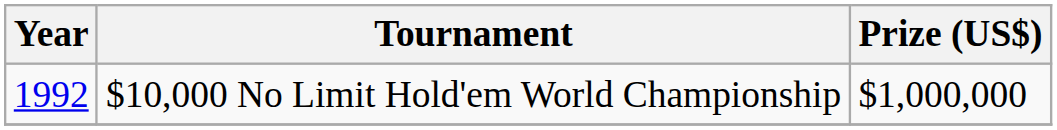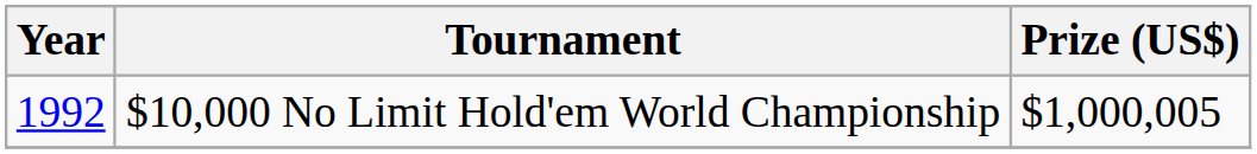$10,000 No Limit Hold'em World Championship | Prize (US$): $1,000,000 -> $1,000,005
